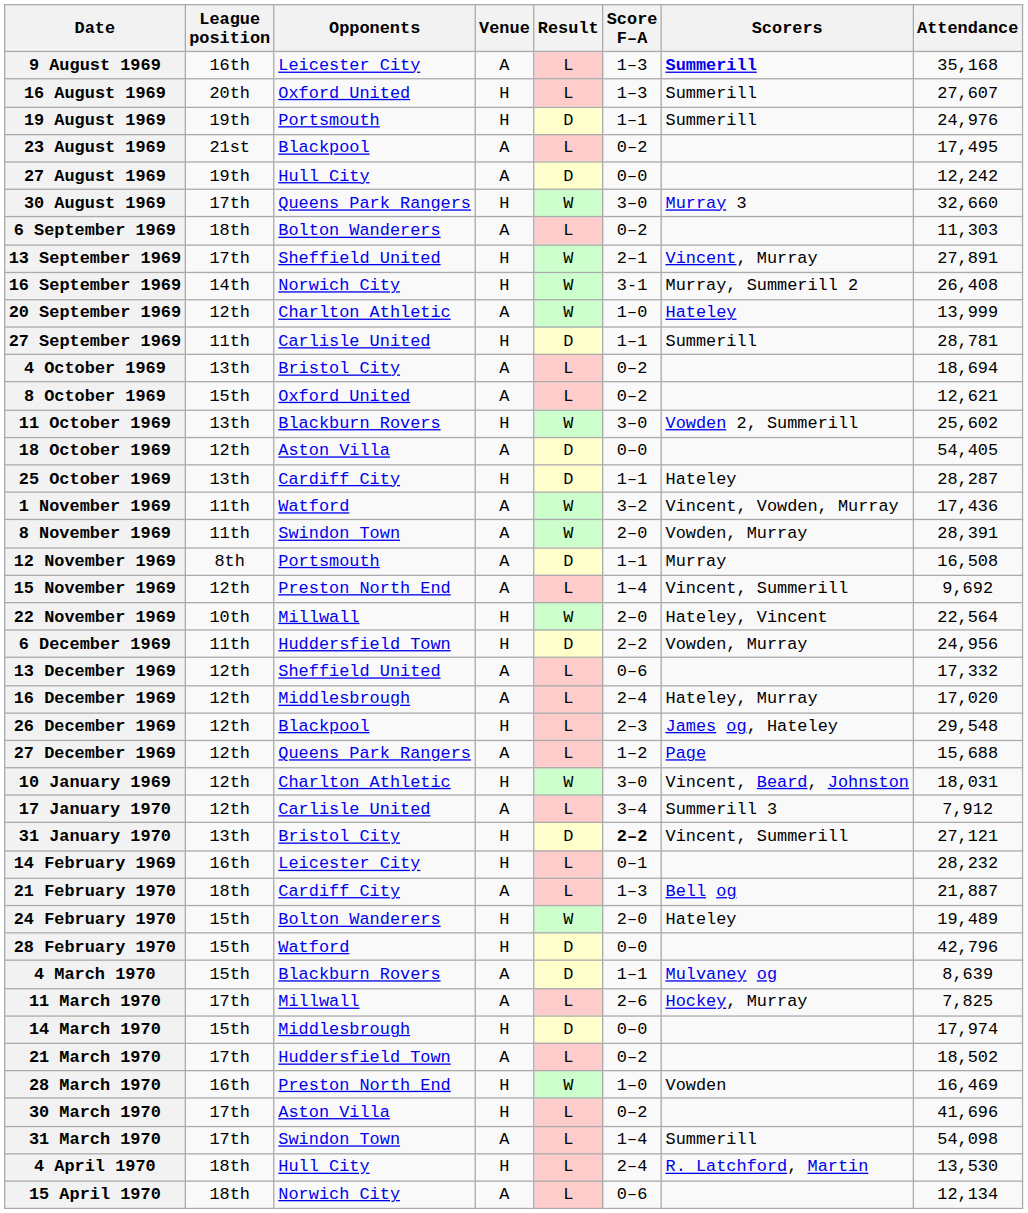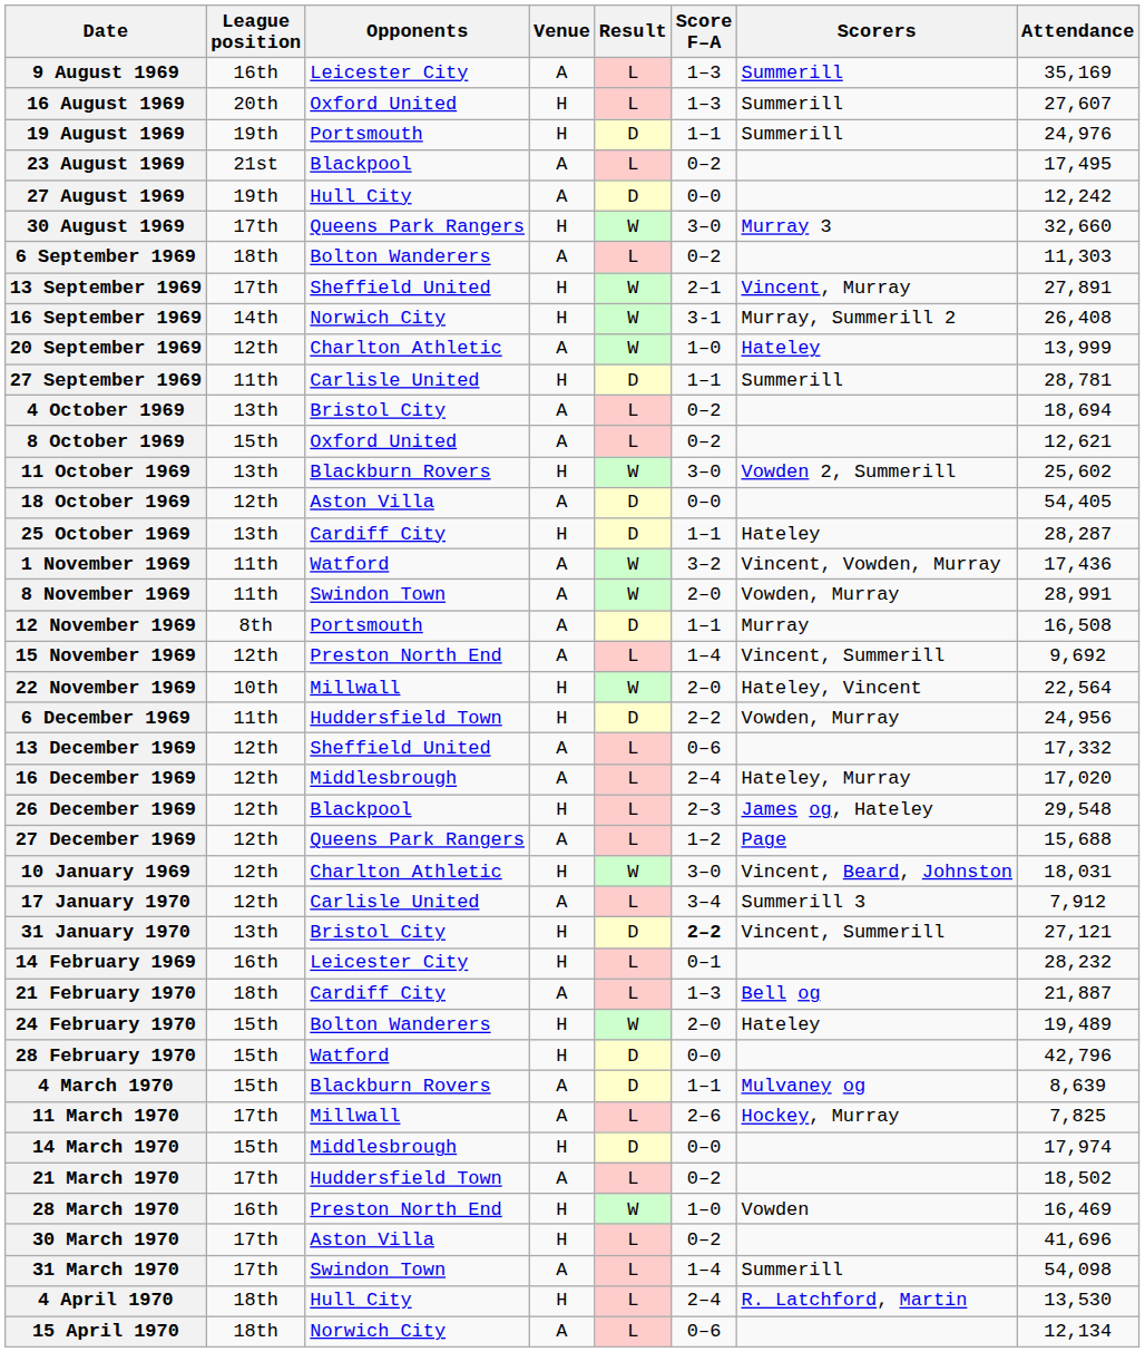9 August 1969 | Scorers: bold -> normal
9 August 1969 | Attendance: 35,168 -> 35,169
8 November 1969 | Attendance: 28,391 -> 28,991
